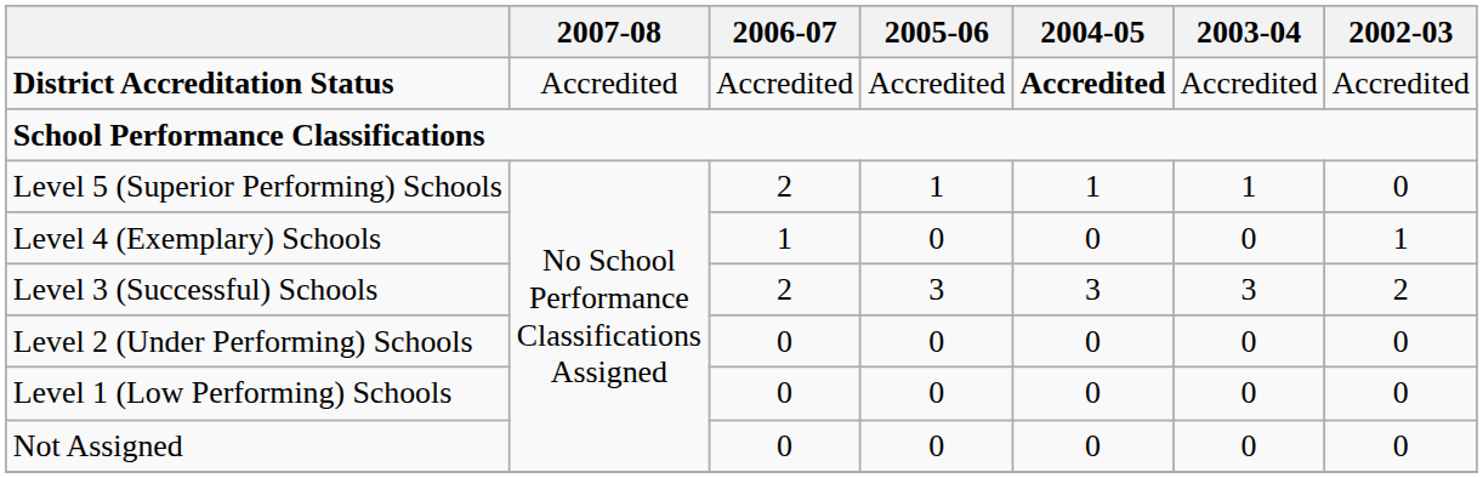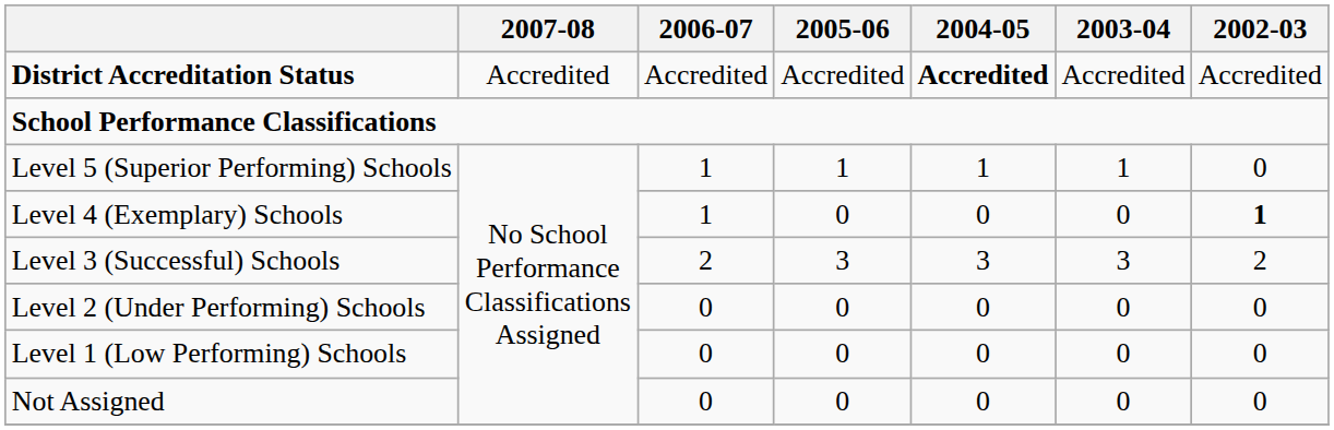Level 5 (Superior Performing) Schools | 2006-07: 2 -> 1
Level 4 (Exemplary) Schools | 2002-03: normal -> bold
